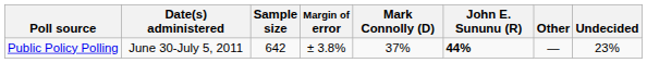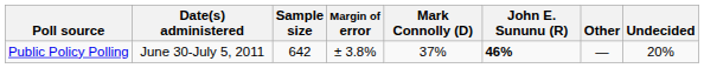Public Policy Polling | John E. Sununu (R): 44% -> 46%
Public Policy Polling | Undecided: 23% -> 20%
